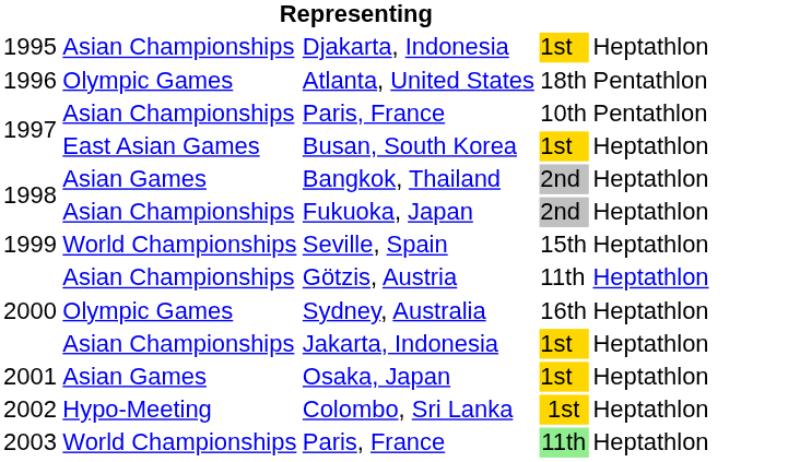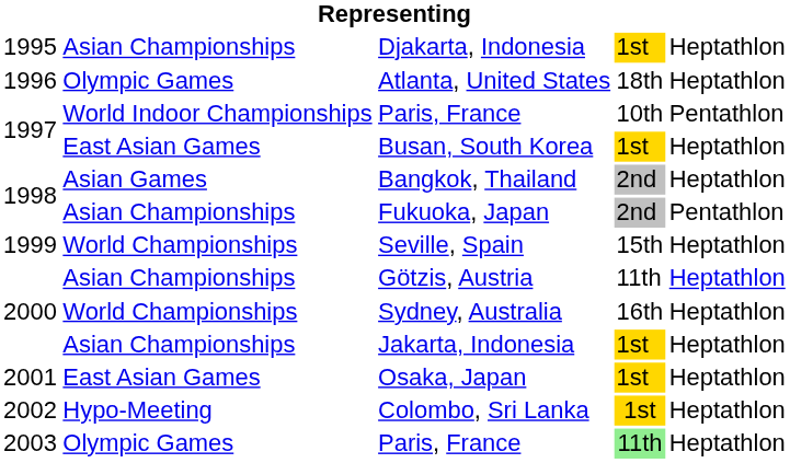Atlanta, United States | column 5: Pentathlon -> Heptathlon
1997 / Paris, France | column 2: Asian Championships -> World Indoor Championships
Fukuoka, Japan | column 5: Heptathlon -> Pentathlon
Sydney, Australia | column 2: Olympic Games -> World Championships
Osaka, Japan | column 2: Asian Games -> East Asian Games
2003 / Paris, France | column 2: World Championships -> Olympic Games
